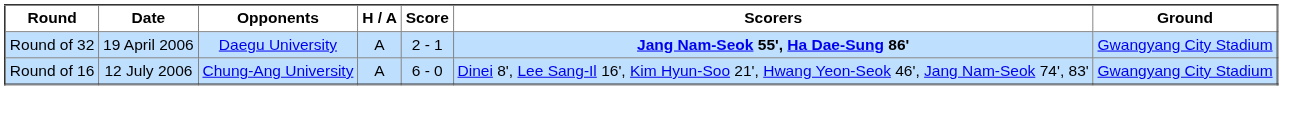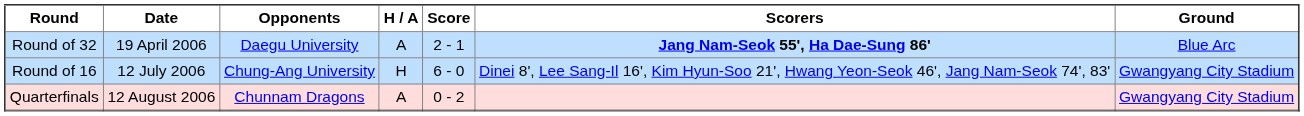Round of 32 | Ground: Gwangyang City Stadium -> Blue Arc
Round of 16 | H / A: A -> H
+ row: Quarterfinals | 12 August 2006 | Chunnam Dragons | A | 0 - 2 | Gwangyang City Stadium
